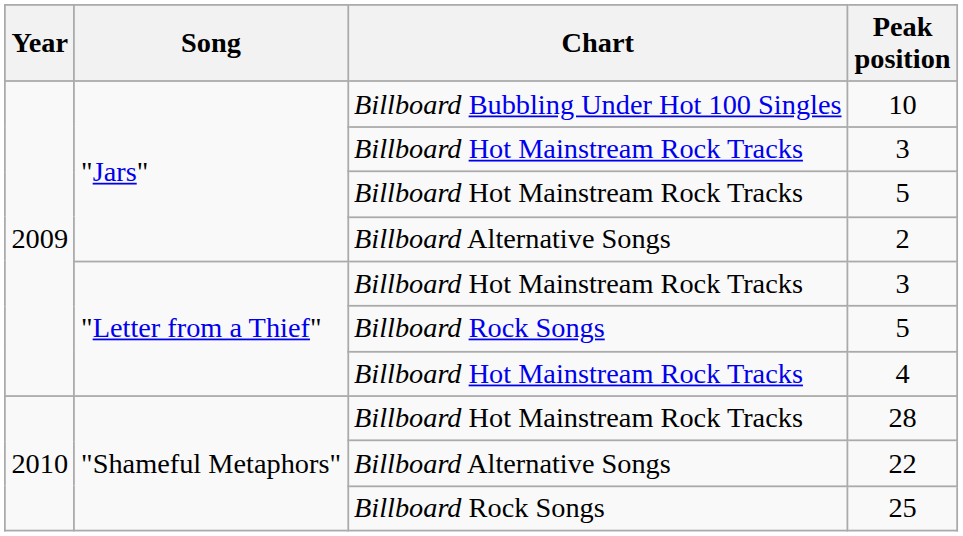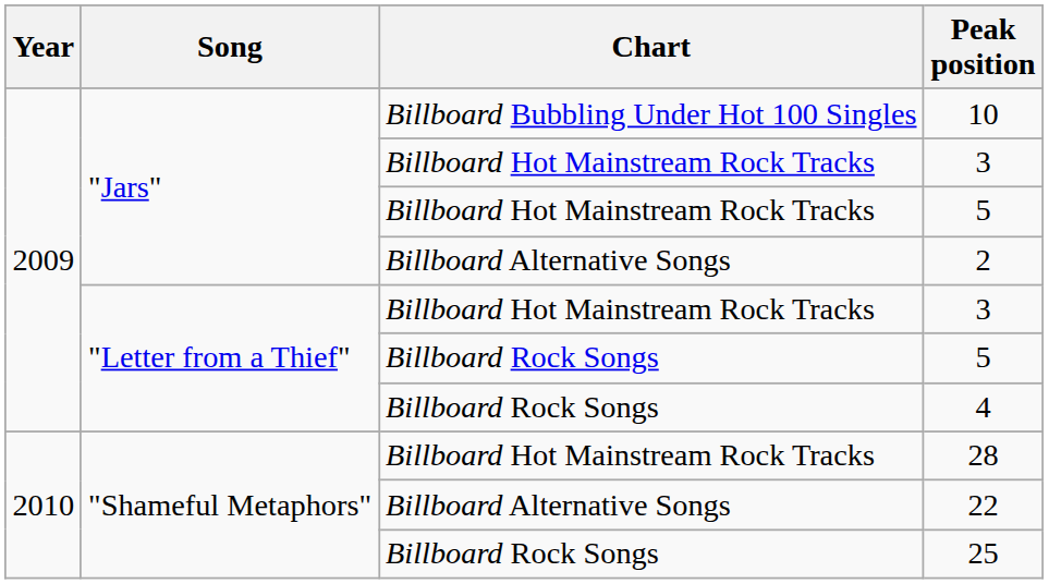4 | Chart: Billboard Hot Mainstream Rock Tracks -> Billboard Rock Songs
